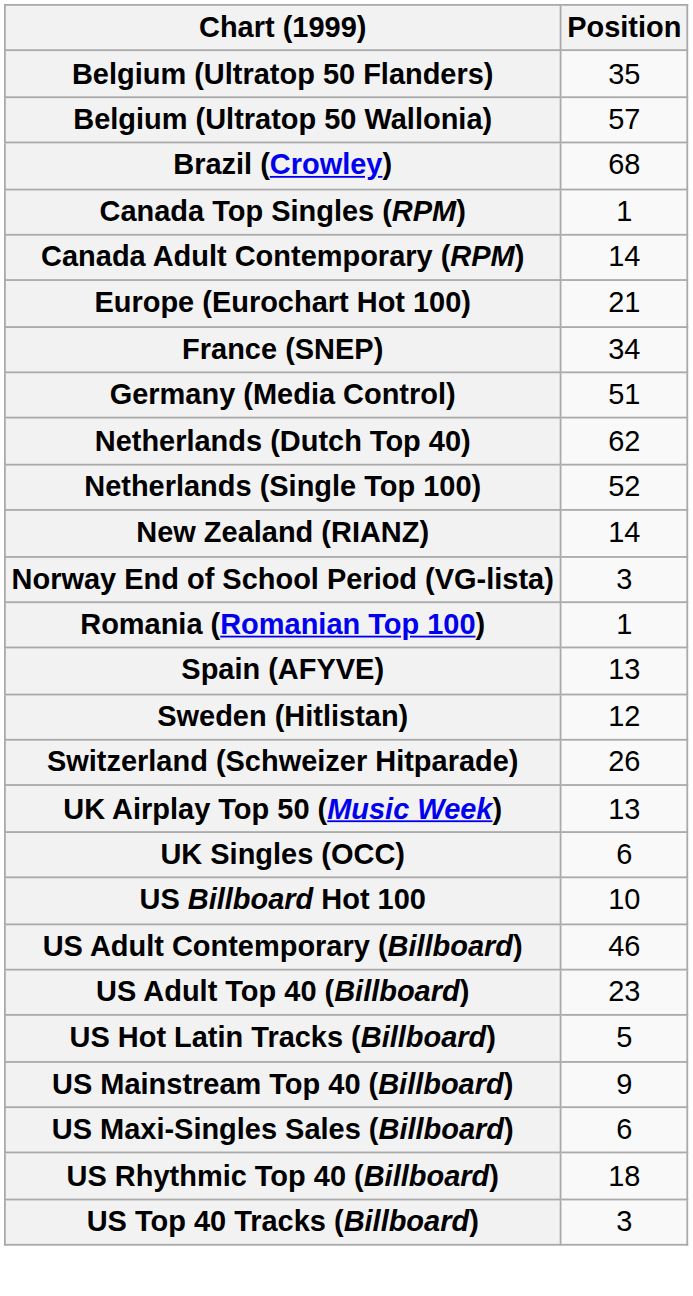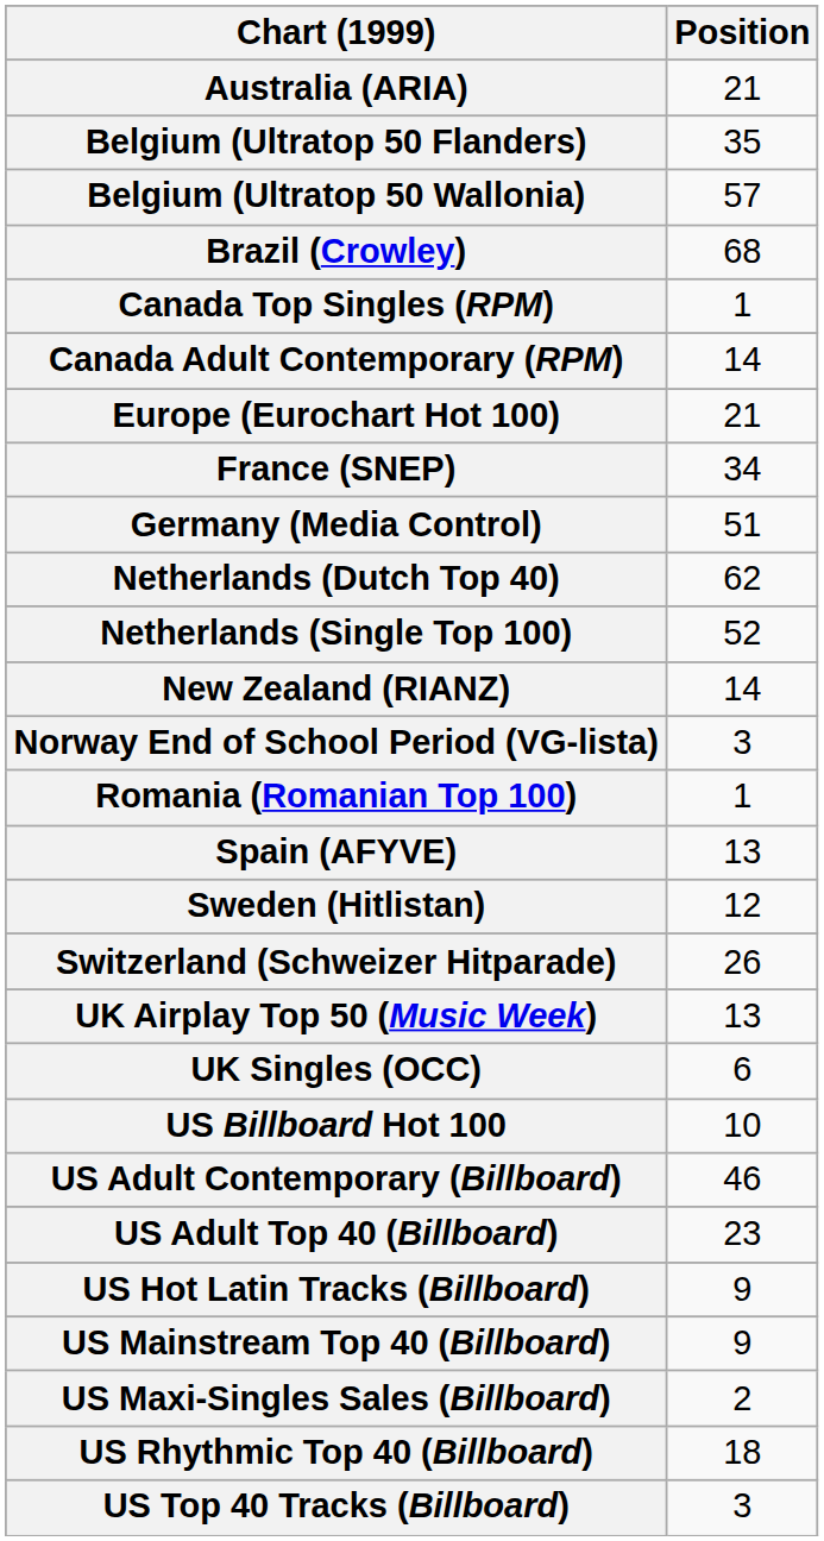+ row: Australia (ARIA) | 21
US Hot Latin Tracks (Billboard) | Position: 5 -> 9
US Maxi-Singles Sales (Billboard) | Position: 6 -> 2
